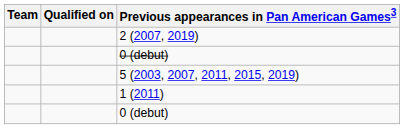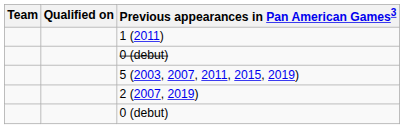rows swapped: 1 (2011) <-> 2 (2007, 2019)
